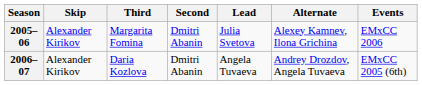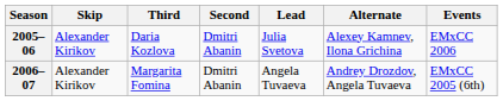2005–06 | Third: Margarita Fomina -> Daria Kozlova
2006–07 | Third: Daria Kozlova -> Margarita Fomina
